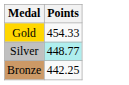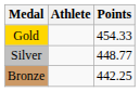+ column: Athlete
Silver | Points: paleturquoise background -> no background
